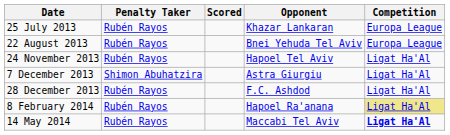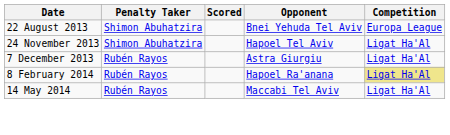- row: 25 July 2013 | Rubén Rayos | Khazar Lankaran | Europa League
22 August 2013 | Penalty Taker: Rubén Rayos -> Shimon Abuhatzira
24 November 2013 | Penalty Taker: Rubén Rayos -> Shimon Abuhatzira
7 December 2013 | Penalty Taker: Shimon Abuhatzira -> Rubén Rayos
- row: 28 December 2013 | Rubén Rayos | F.C. Ashdod | Ligat Ha'Al
14 May 2014 | Competition: bold -> normal
